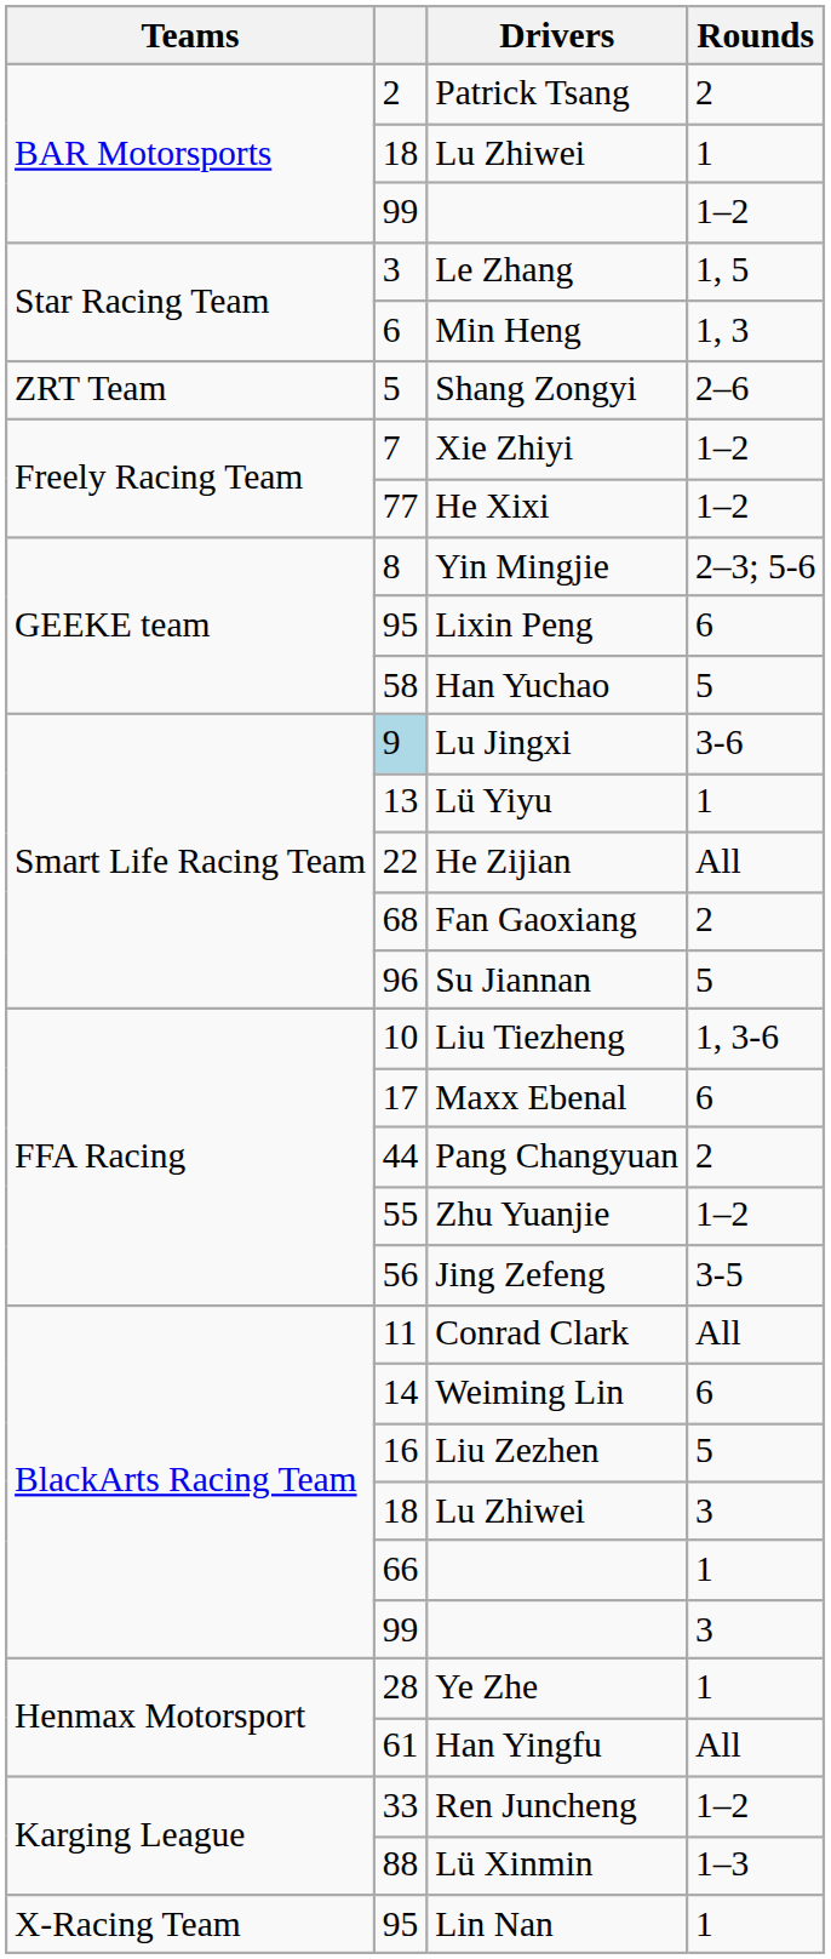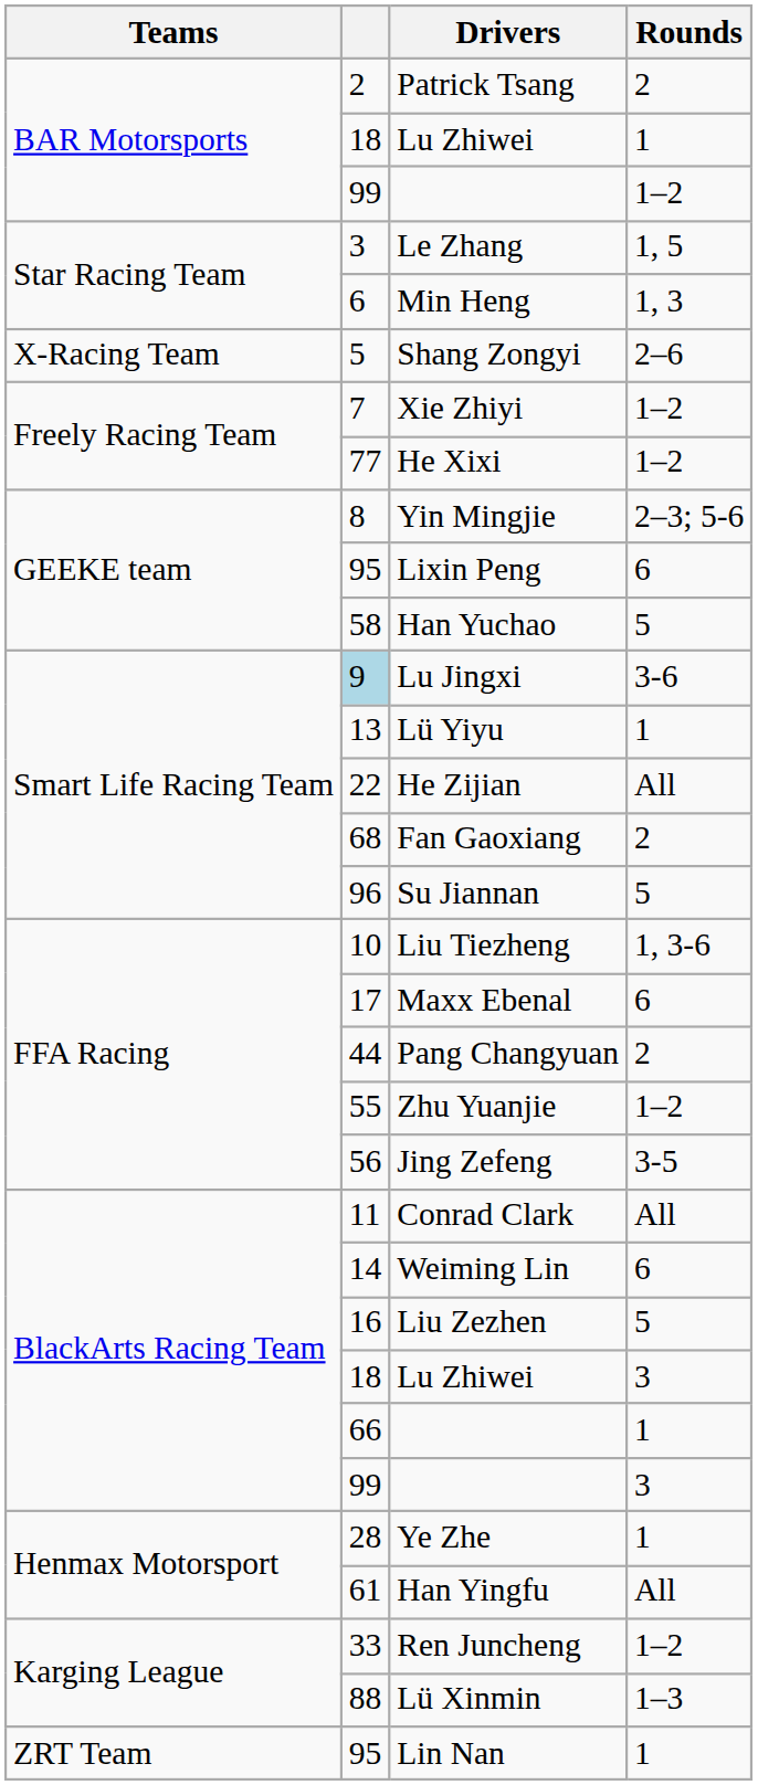Shang Zongyi | Teams: ZRT Team -> X-Racing Team
Lin Nan | Teams: X-Racing Team -> ZRT Team
